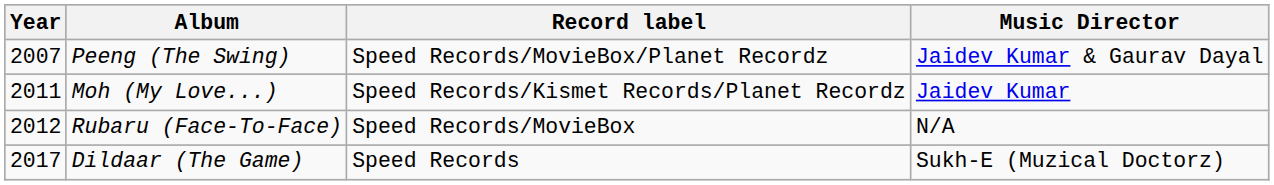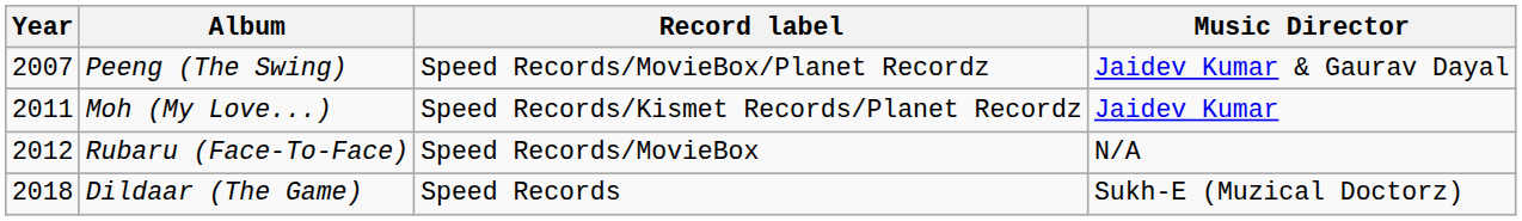Dildaar (The Game) | Year: 2017 -> 2018
